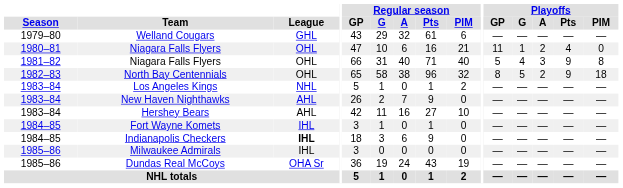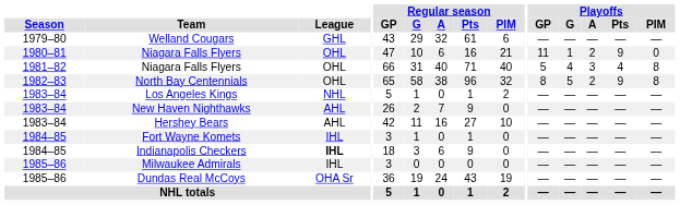1980–81 / Niagara Falls Flyers | Playoffs / Pts: 4 -> 9
1981–82 / Niagara Falls Flyers | Playoffs / Pts: 9 -> 4
North Bay Centennials | Playoffs / PIM: 18 -> 8
